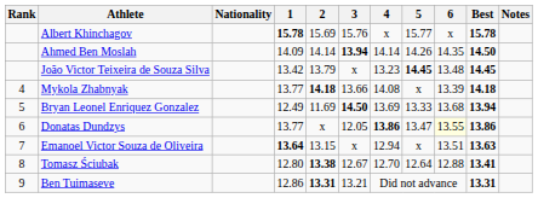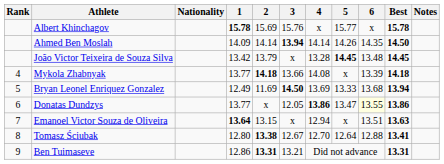João Victor Teixeira de Souza Silva | 4: 13.23 -> 13.28
